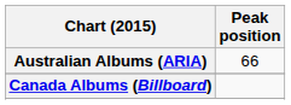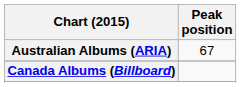Australian Albums (ARIA) | Peak position: 66 -> 67
